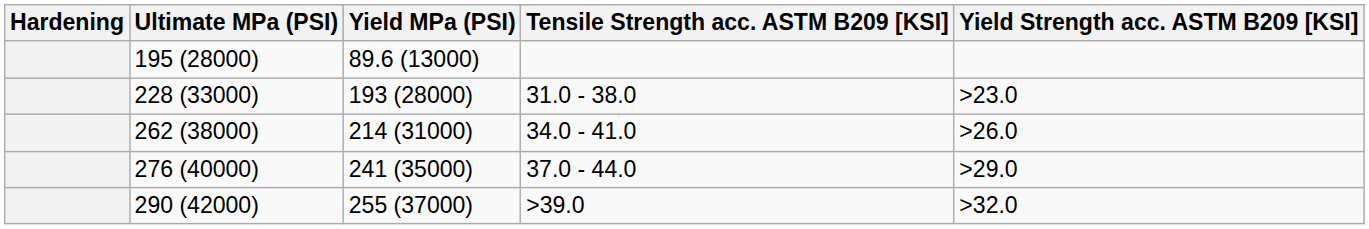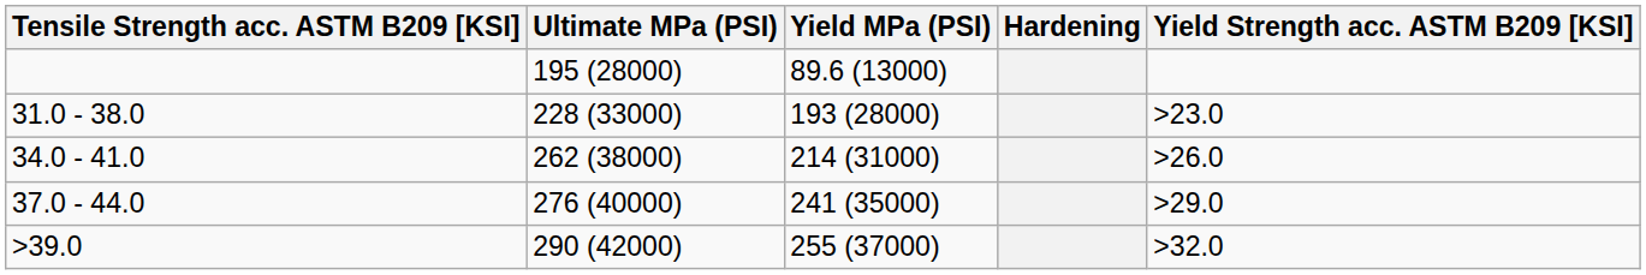columns swapped: Hardening <-> Tensile Strength acc. ASTM B209 [KSI]
